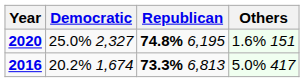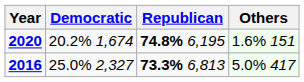2020 | Democratic: 25.0% 2,327 -> 20.2% 1,674
2016 | Democratic: 20.2% 1,674 -> 25.0% 2,327
